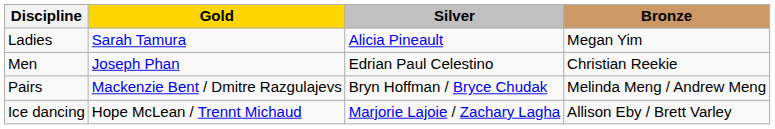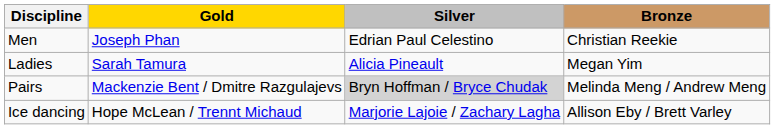rows swapped: Men <-> Ladies
Pairs | Silver: no background -> lightgrey background
